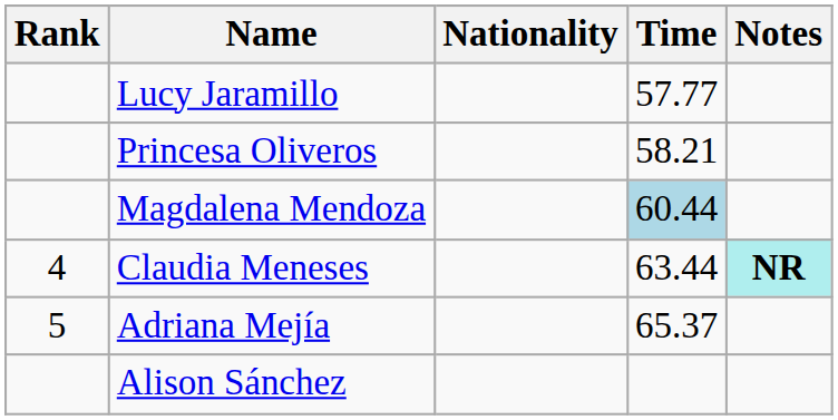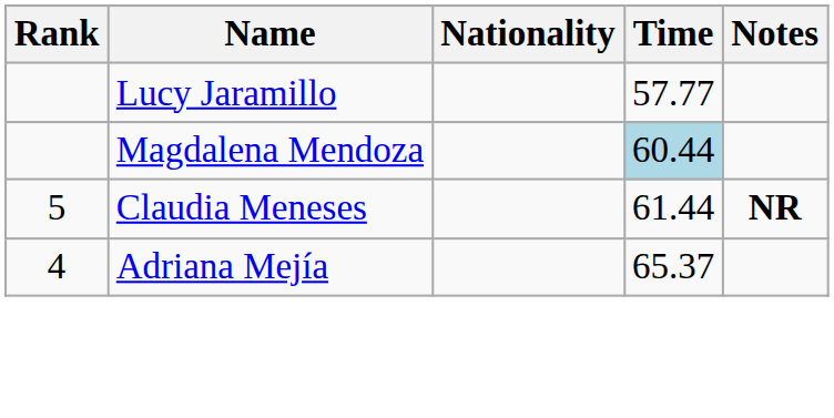- row: Princesa Oliveros | 58.21
Claudia Meneses | Rank: 4 -> 5
Claudia Meneses | Time: 63.44 -> 61.44
Claudia Meneses | Notes: paleturquoise background -> no background
Adriana Mejía | Rank: 5 -> 4
- row: Alison Sánchez
